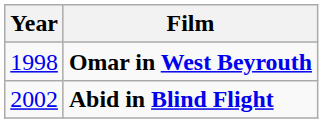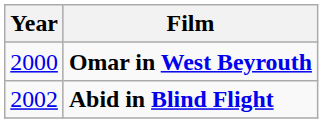Omar in West Beyrouth | Year: 1998 -> 2000
